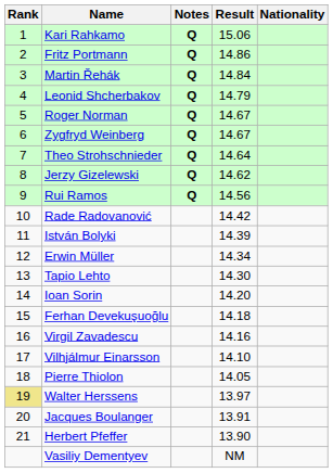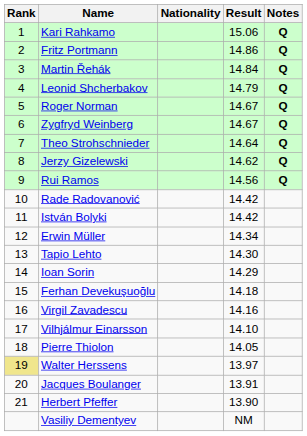columns swapped: Nationality <-> Notes
István Bolyki | Result: 14.39 -> 14.42
Ioan Sorin | Result: 14.20 -> 14.29
